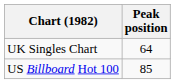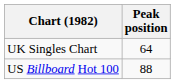US Billboard Hot 100 | Peak position: 85 -> 88
